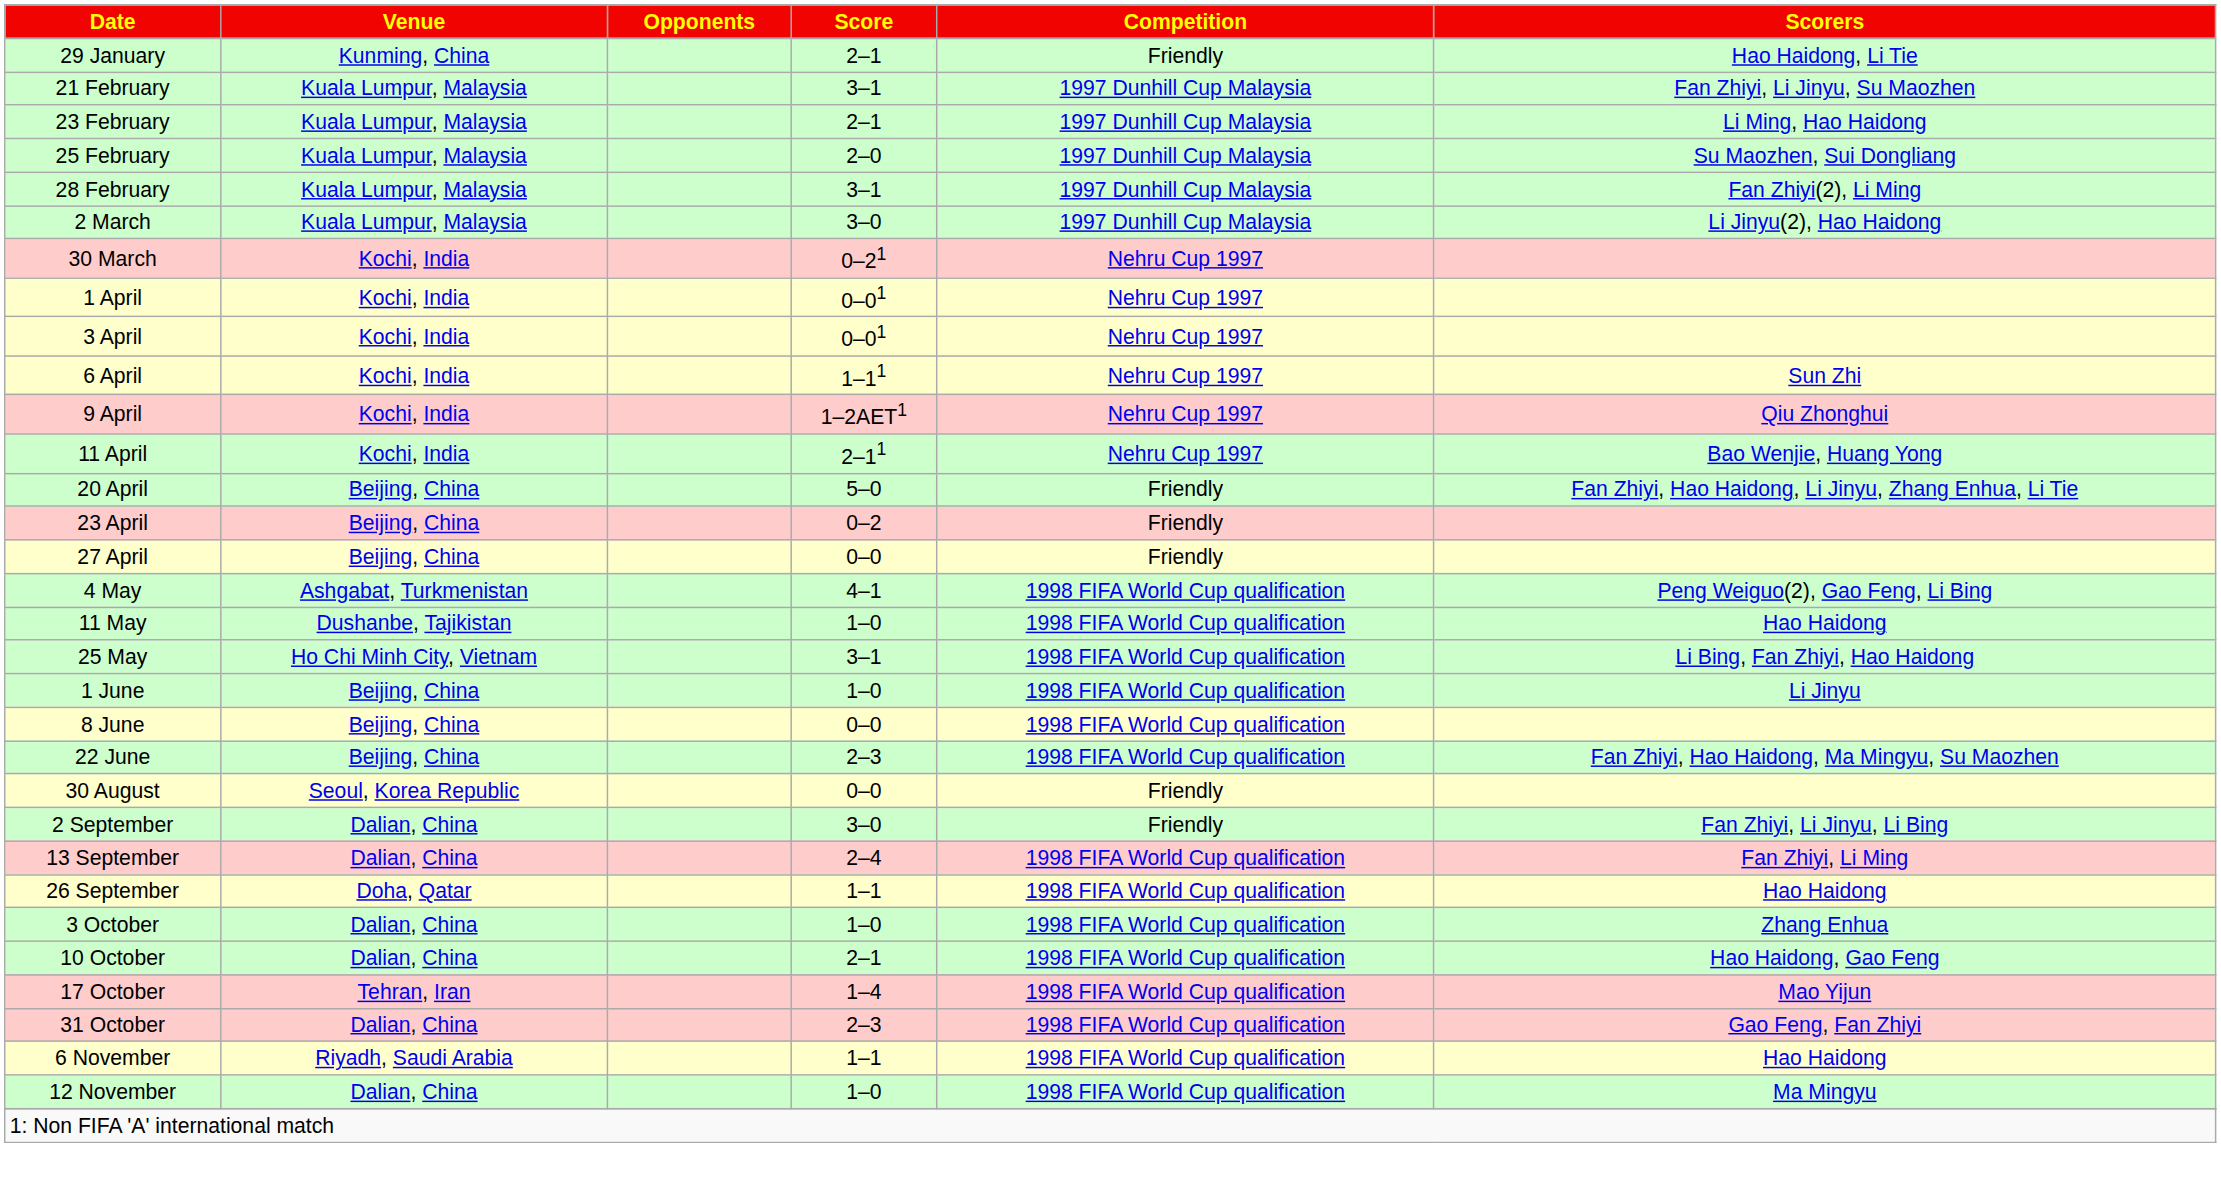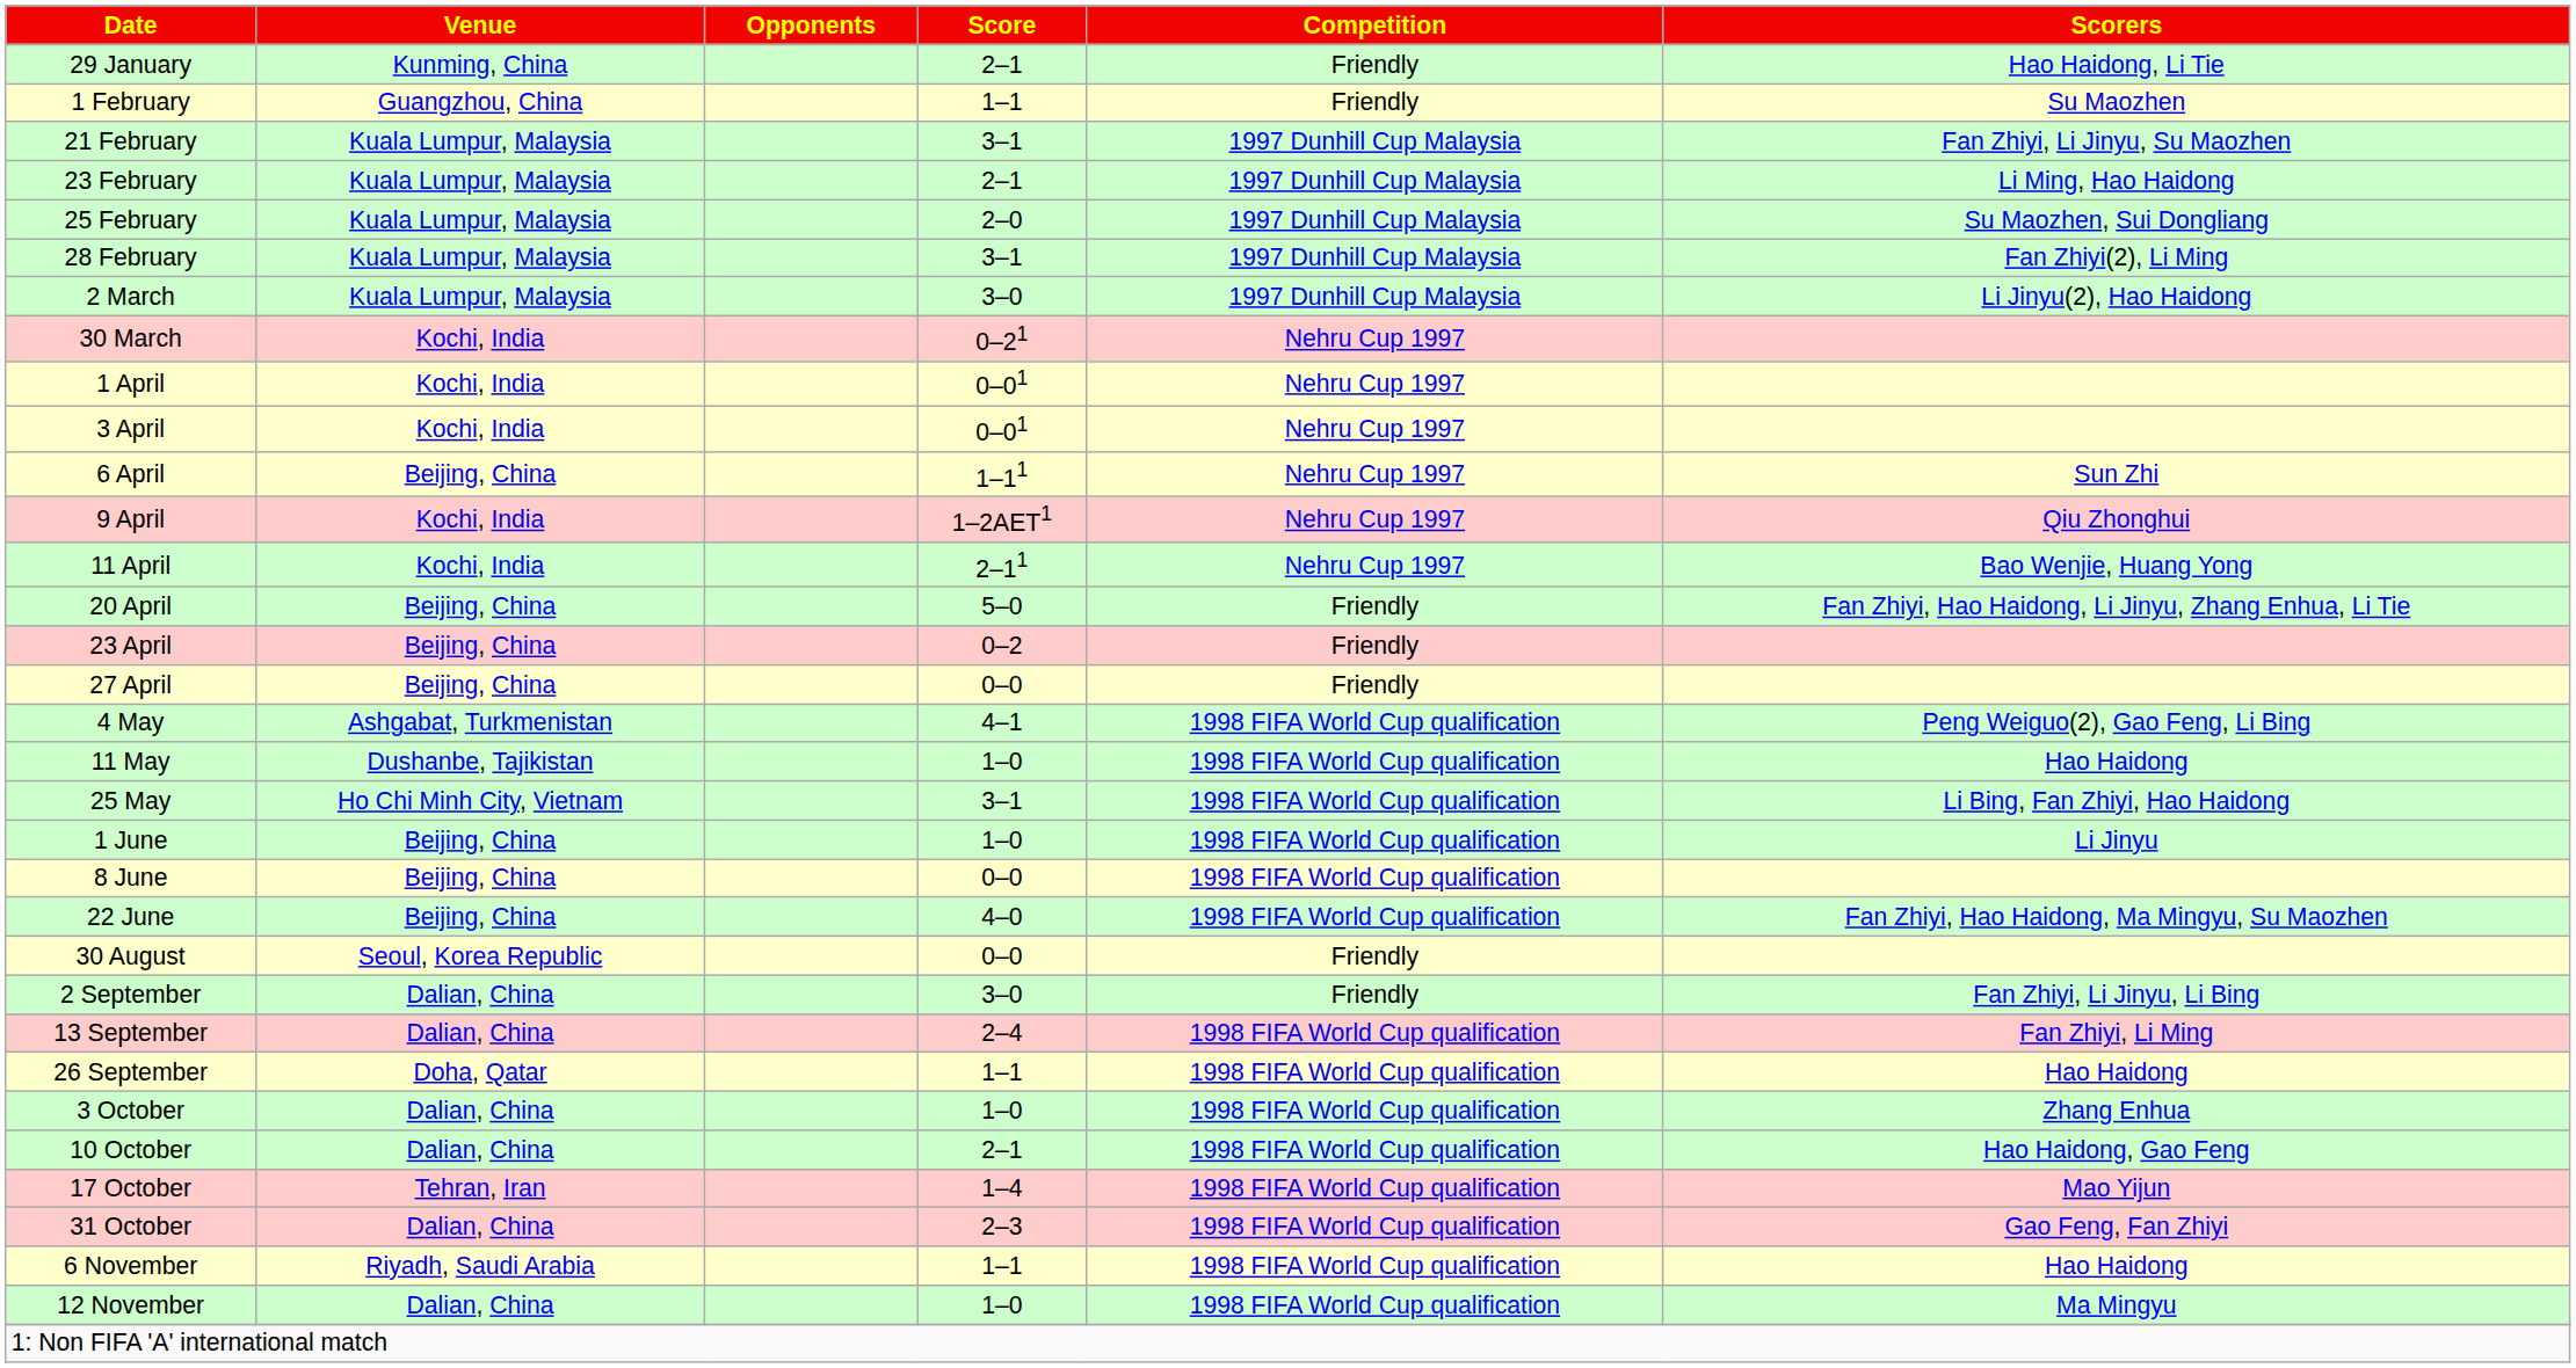+ row: 1 February | Guangzhou, China | 1–1 | Friendly | Su Maozhen
6 April | Venue: Kochi, India -> Beijing, China
22 June | Score: 2–3 -> 4–0
